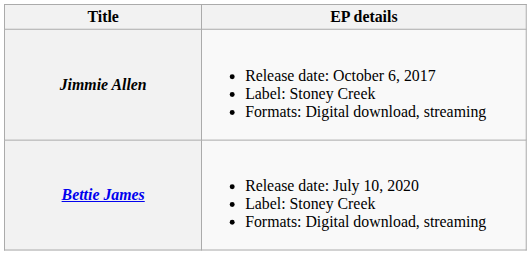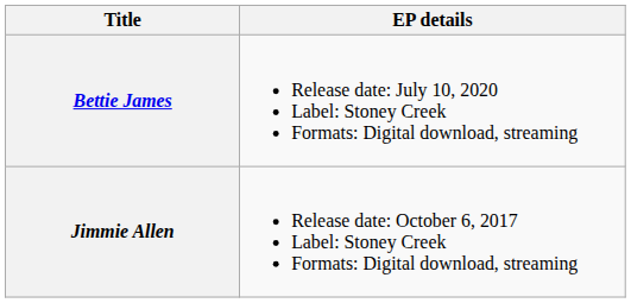rows swapped: Jimmie Allen <-> Bettie James
